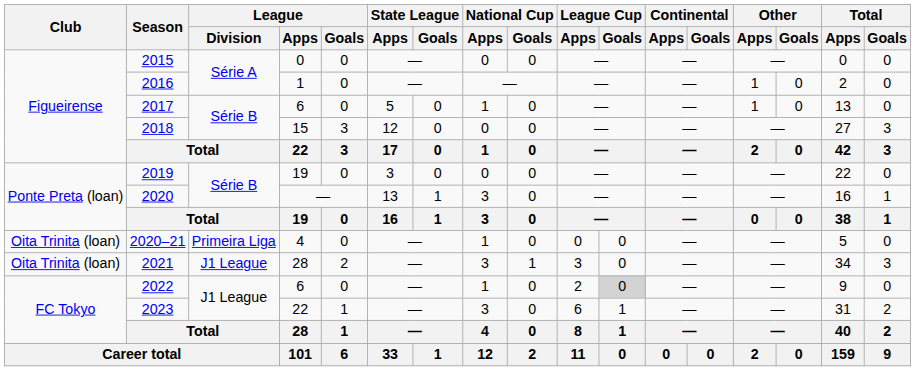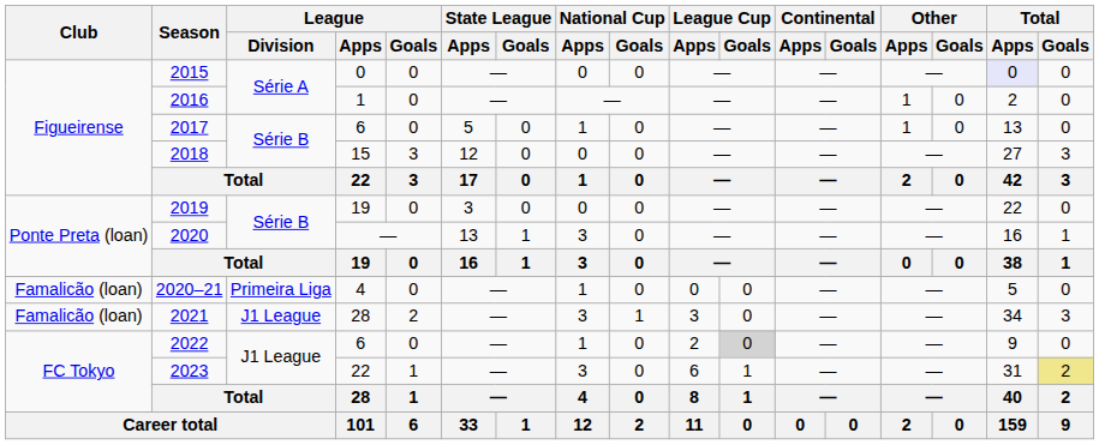2015 | Total / Apps: no background -> lavender background
2020–21 | Club: Oita Trinita (loan) -> Famalicão (loan)
2021 | Club: Oita Trinita (loan) -> Famalicão (loan)
2023 | Total / Goals: no background -> khaki background
